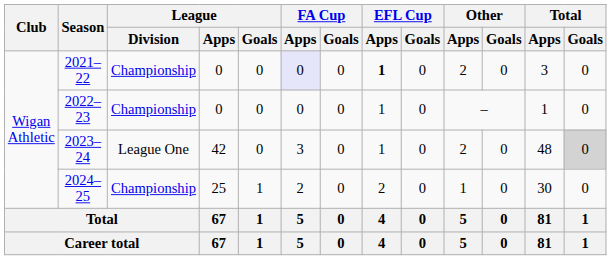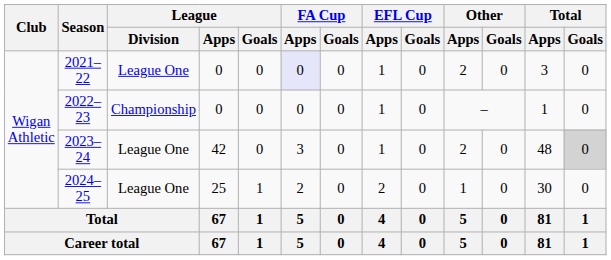2021–22 | League / Division: Championship -> League One
2021–22 | EFL Cup / Apps: bold -> normal
2024–25 | League / Division: Championship -> League One
